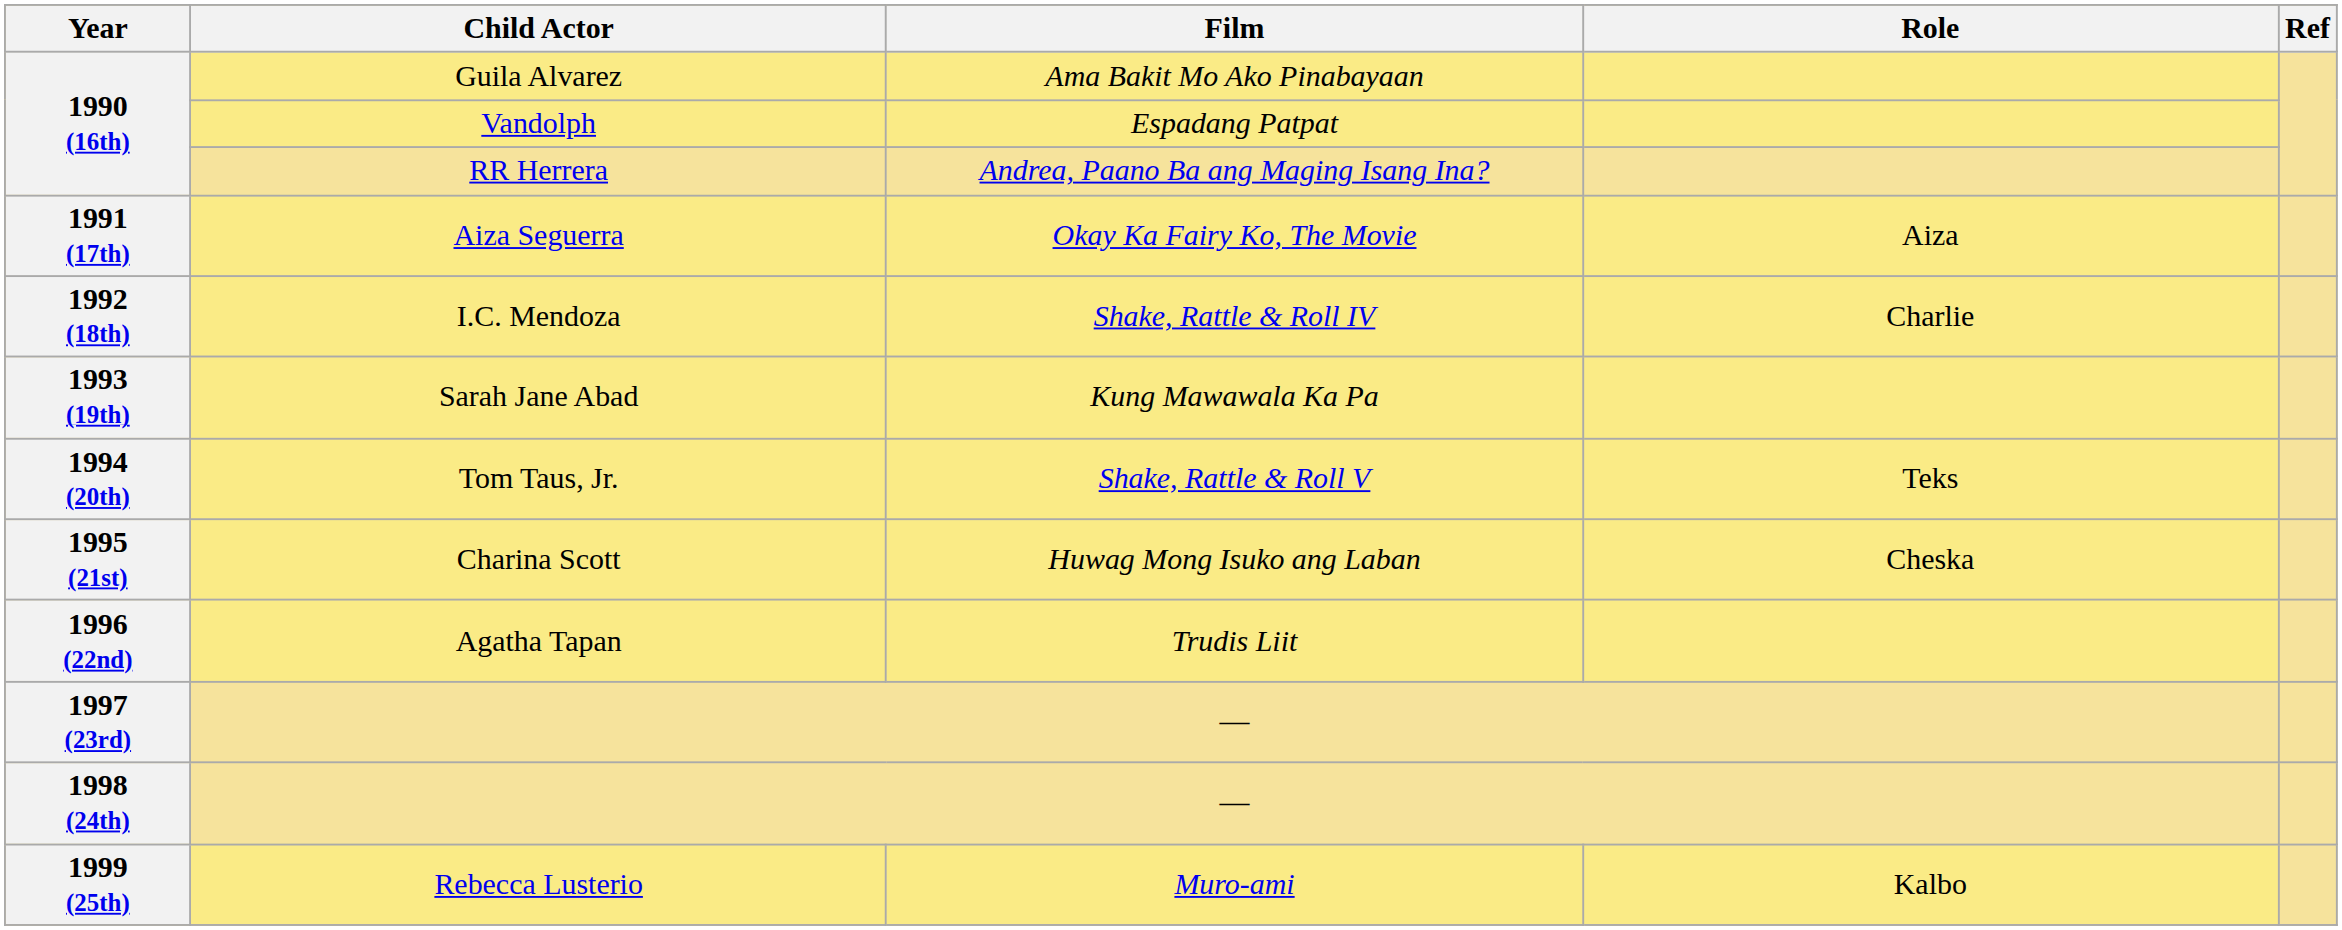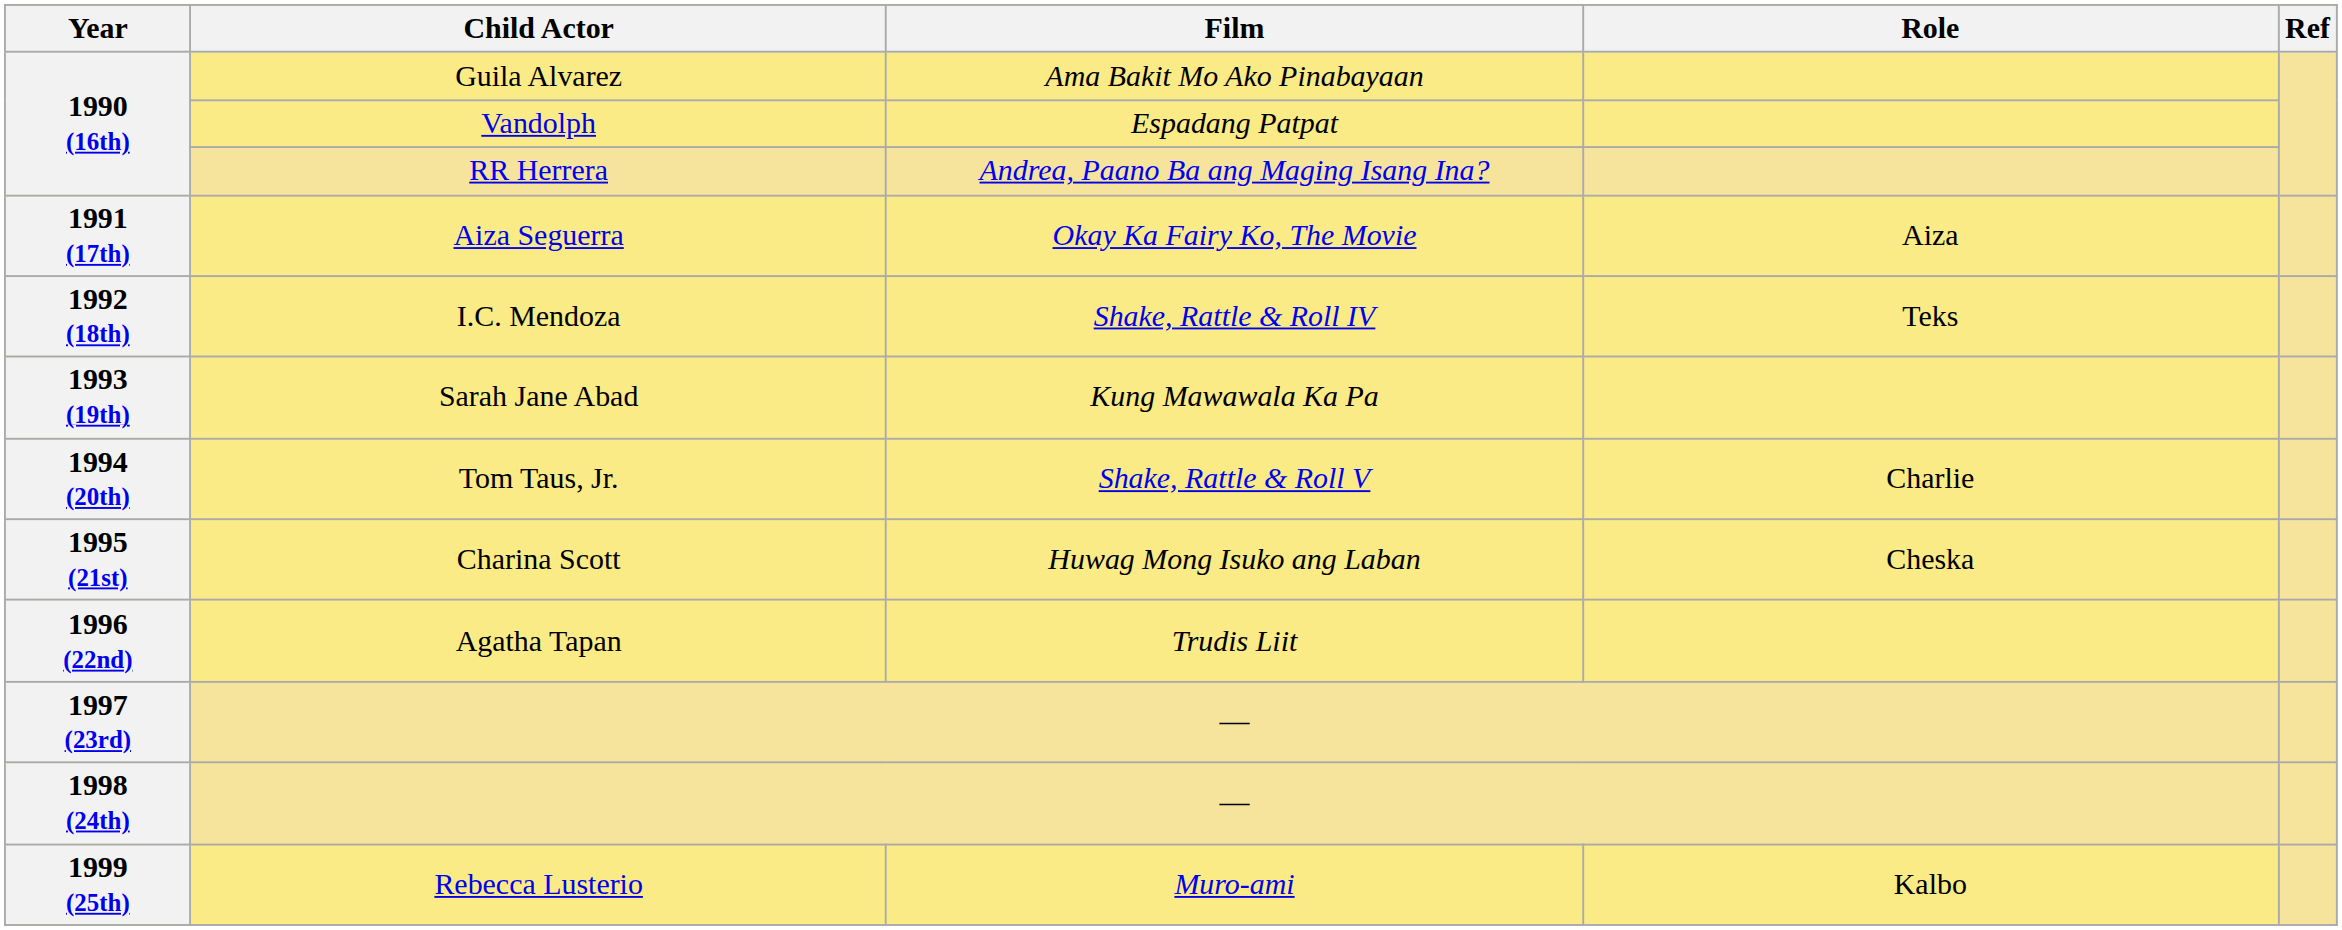I.C. Mendoza | Role: Charlie -> Teks
Tom Taus, Jr. | Role: Teks -> Charlie
